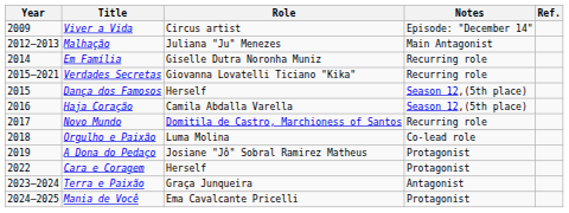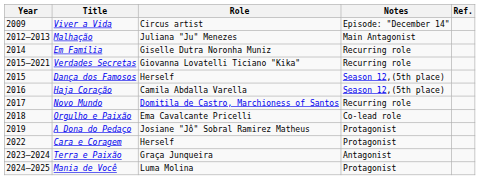Orgulho e Paixão | Role: Luma Molina -> Ema Cavalcante Pricelli
Mania de Você | Role: Ema Cavalcante Pricelli -> Luma Molina
